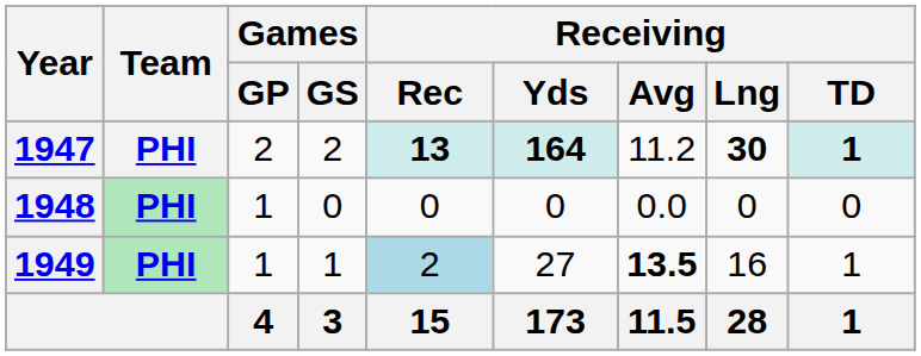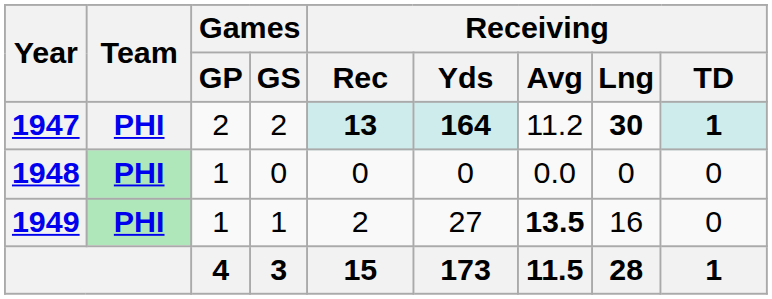1949 | Receiving / Rec: lightblue background -> no background
1949 | Receiving / TD: 1 -> 0
